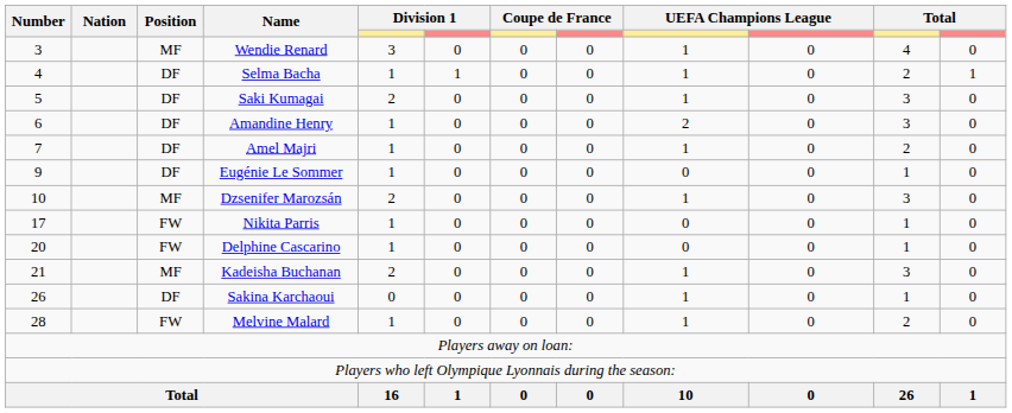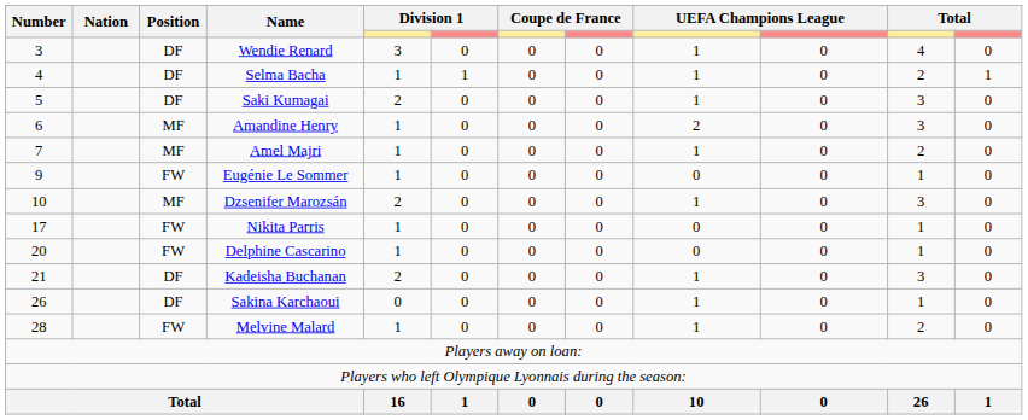Wendie Renard | Position: MF -> DF
Amandine Henry | Position: DF -> MF
Amel Majri | Position: DF -> MF
Eugénie Le Sommer | Position: DF -> FW
Kadeisha Buchanan | Position: MF -> DF
